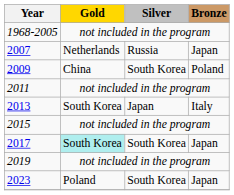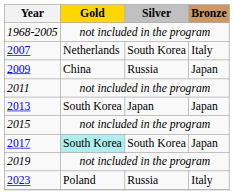2007 | Silver: Russia -> South Korea
2007 | Bronze: Japan -> Italy
2009 | Silver: South Korea -> Russia
2009 | Bronze: Poland -> Japan
2013 | Bronze: Italy -> Japan
2023 | Silver: South Korea -> Russia
2023 | Bronze: Japan -> Italy
